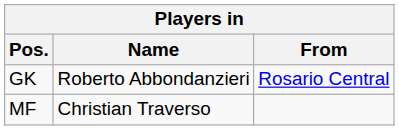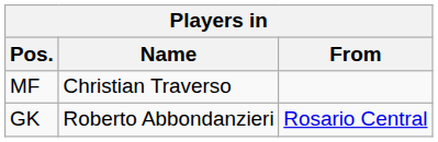rows swapped: GK <-> MF
